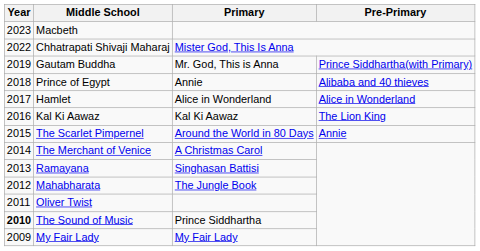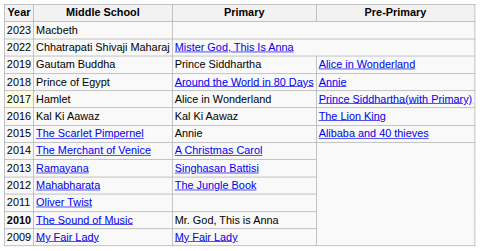Gautam Buddha | Primary: Mr. God, This is Anna -> Prince Siddhartha
Gautam Buddha | Pre-Primary: Prince Siddhartha(with Primary) -> Alice in Wonderland
Prince of Egypt | Primary: Annie -> Around the World in 80 Days
Prince of Egypt | Pre-Primary: Alibaba and 40 thieves -> Annie
Hamlet | Year: no background -> lightyellow background
Hamlet | Pre-Primary: Alice in Wonderland -> Prince Siddhartha(with Primary)
The Scarlet Pimpernel | Primary: Around the World in 80 Days -> Annie
The Scarlet Pimpernel | Pre-Primary: Annie -> Alibaba and 40 thieves
The Sound of Music | Primary: Prince Siddhartha -> Mr. God, This is Anna
